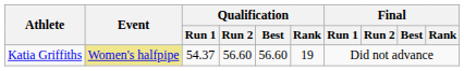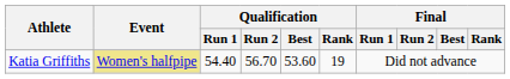Katia Griffiths | Qualification / Run 1: 54.37 -> 54.40
Katia Griffiths | Qualification / Run 2: 56.60 -> 56.70
Katia Griffiths | Qualification / Best: 56.60 -> 53.60
